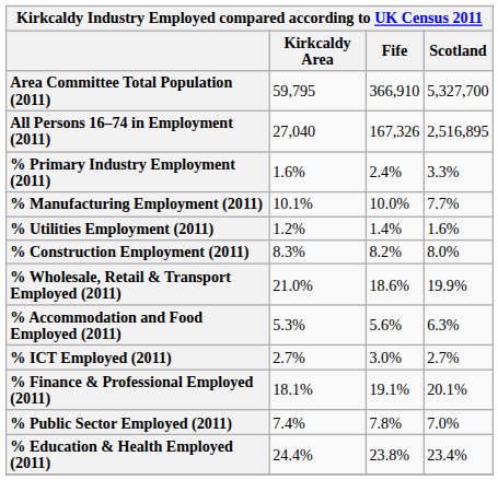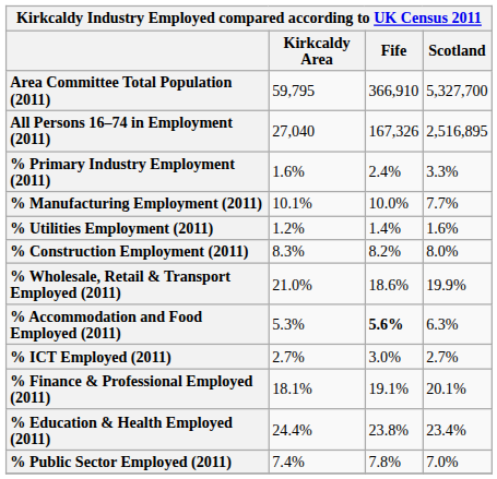% Accommodation and Food Employed (2011) | Fife: normal -> bold
rows swapped: % Public Sector Employed (2011) <-> % Education & Health Employed (2011)
